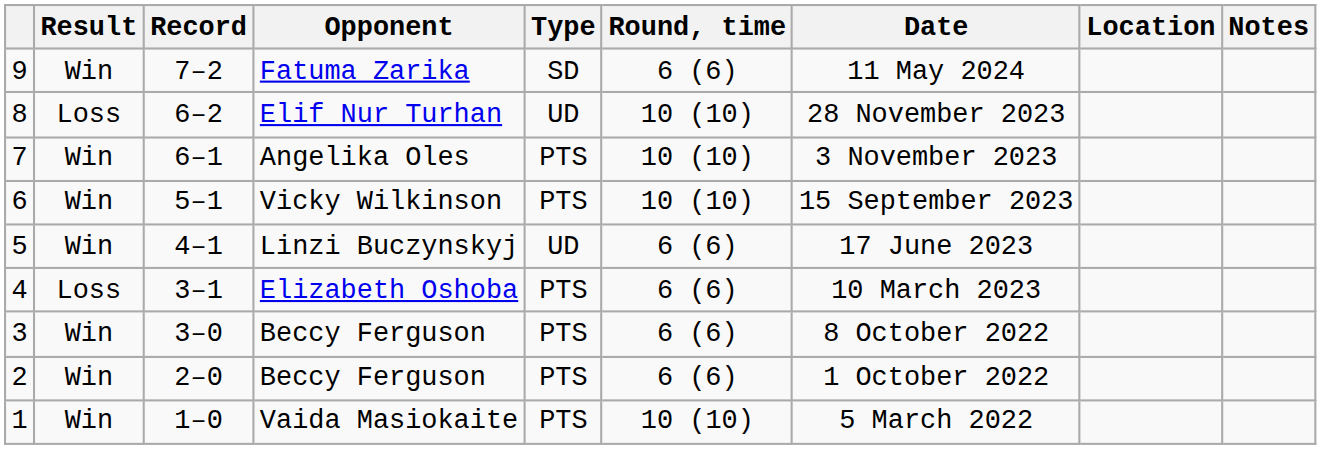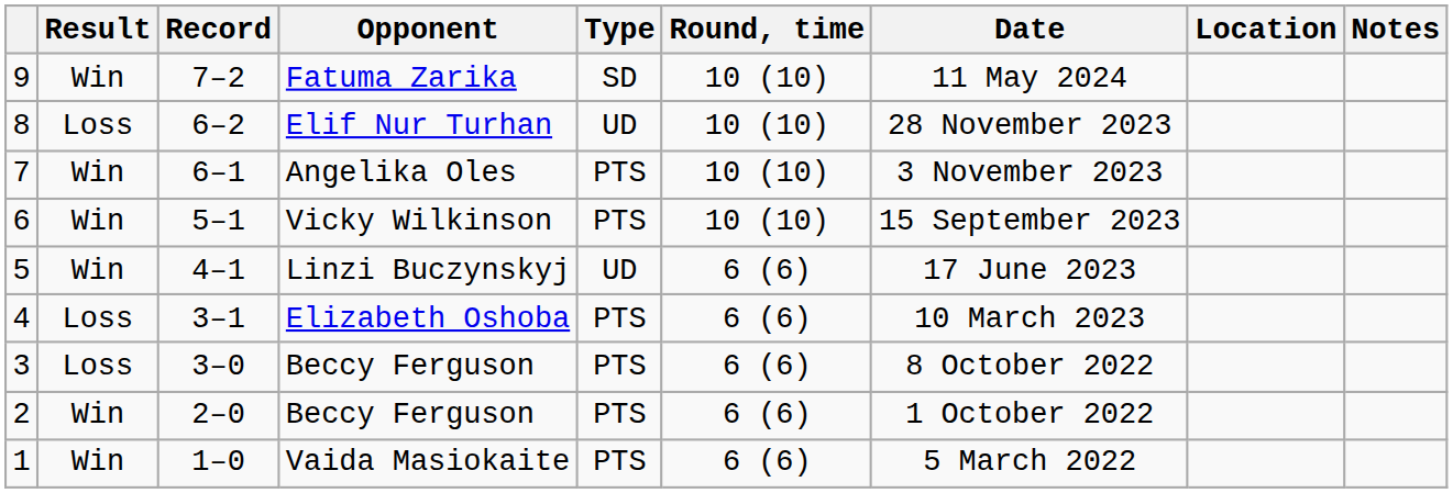9 | Round, time: 6 (6) -> 10 (10)
3 | Result: Win -> Loss
1 | Round, time: 10 (10) -> 6 (6)
